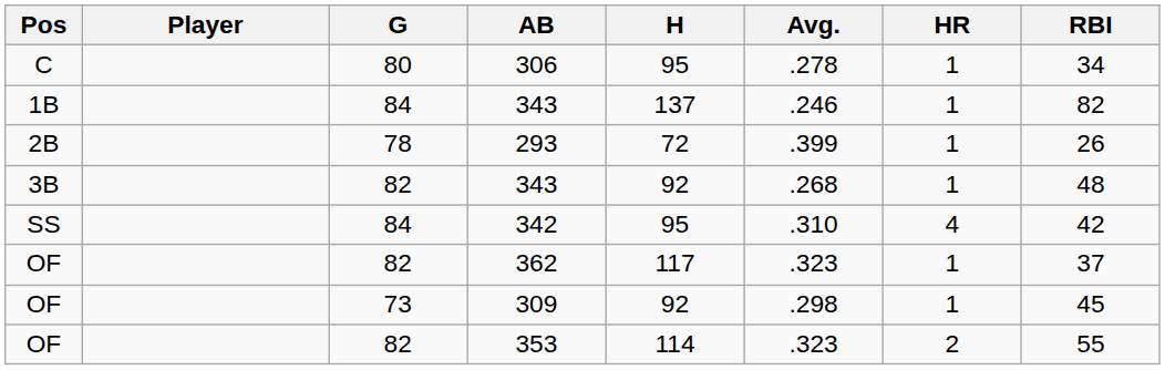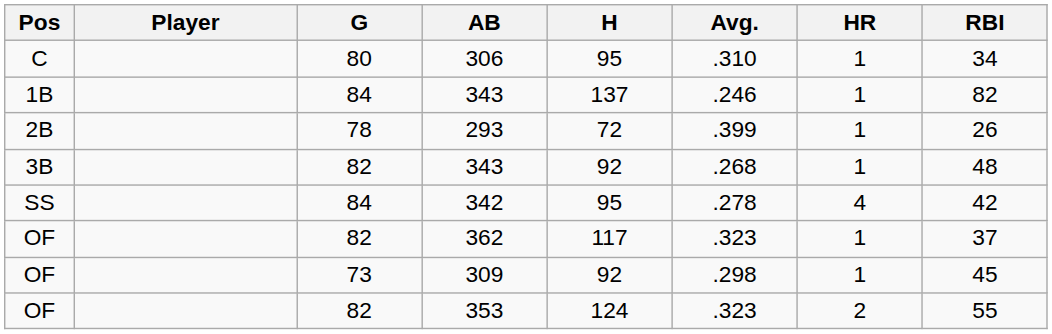306 | Avg.: .278 -> .310
342 | Avg.: .310 -> .278
353 | H: 114 -> 124
